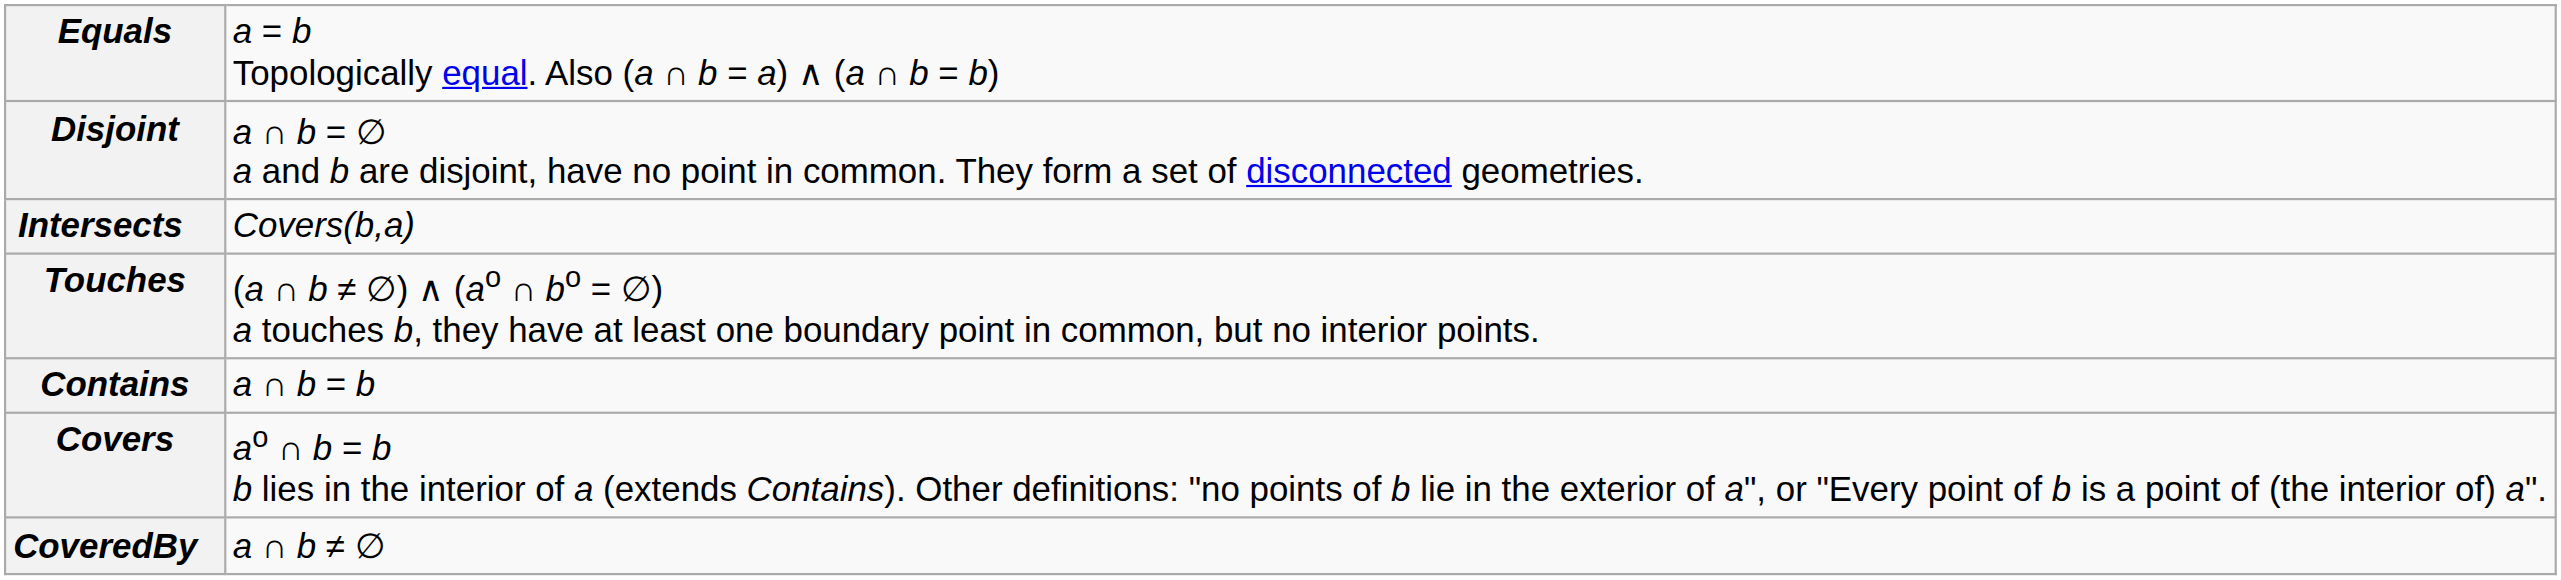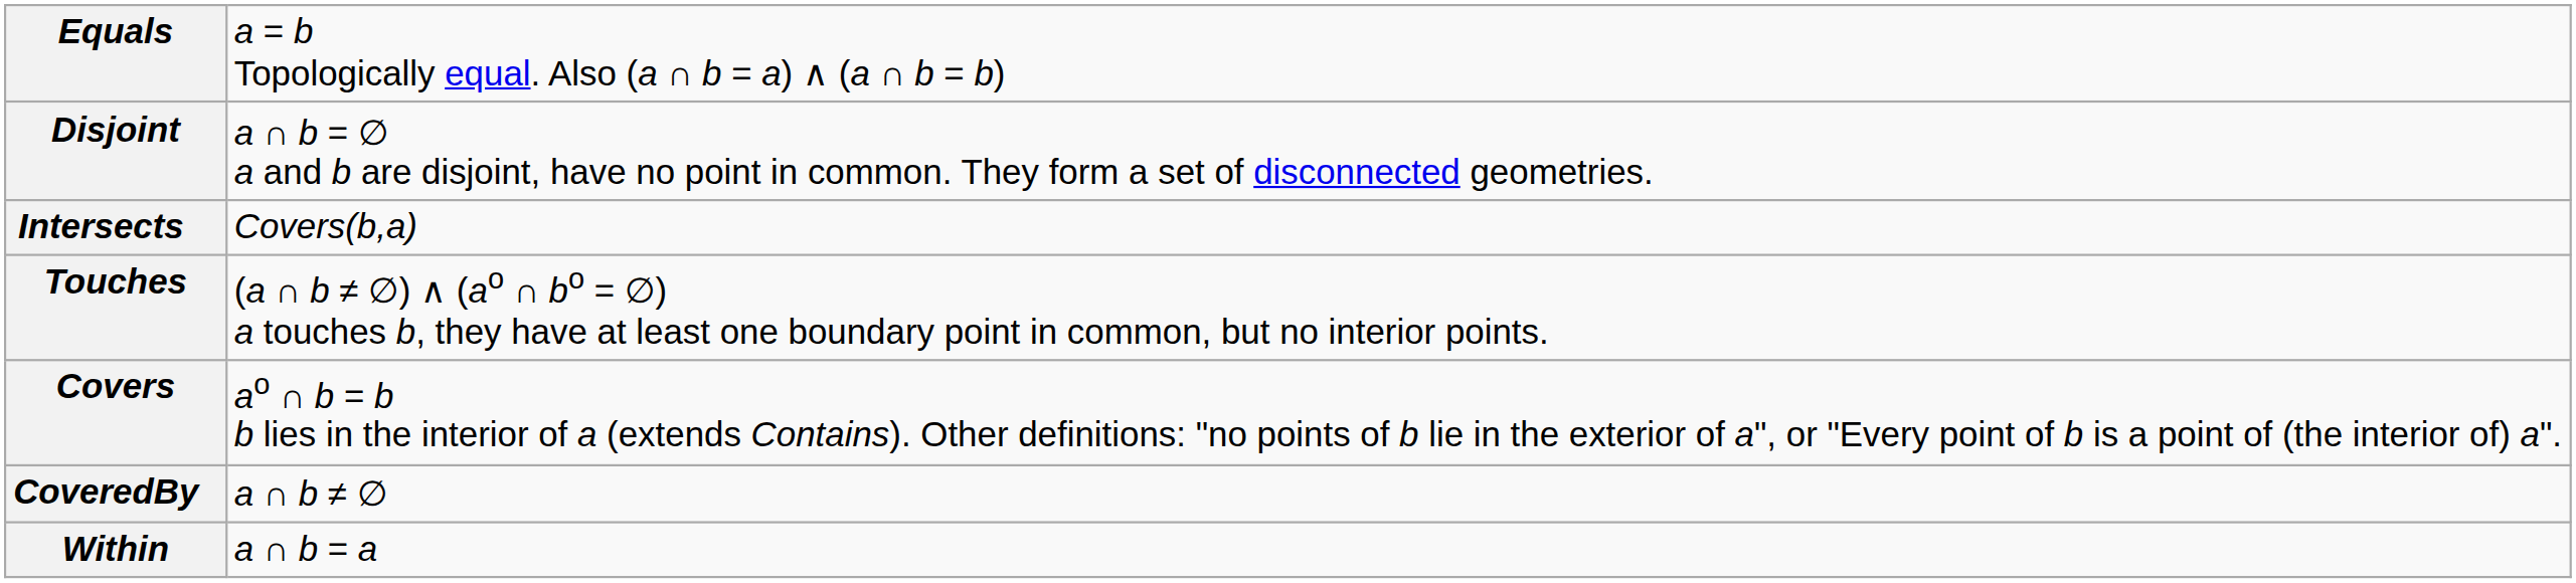- row: Contains | a ∩ b = b
+ row: Within | a ∩ b = a
